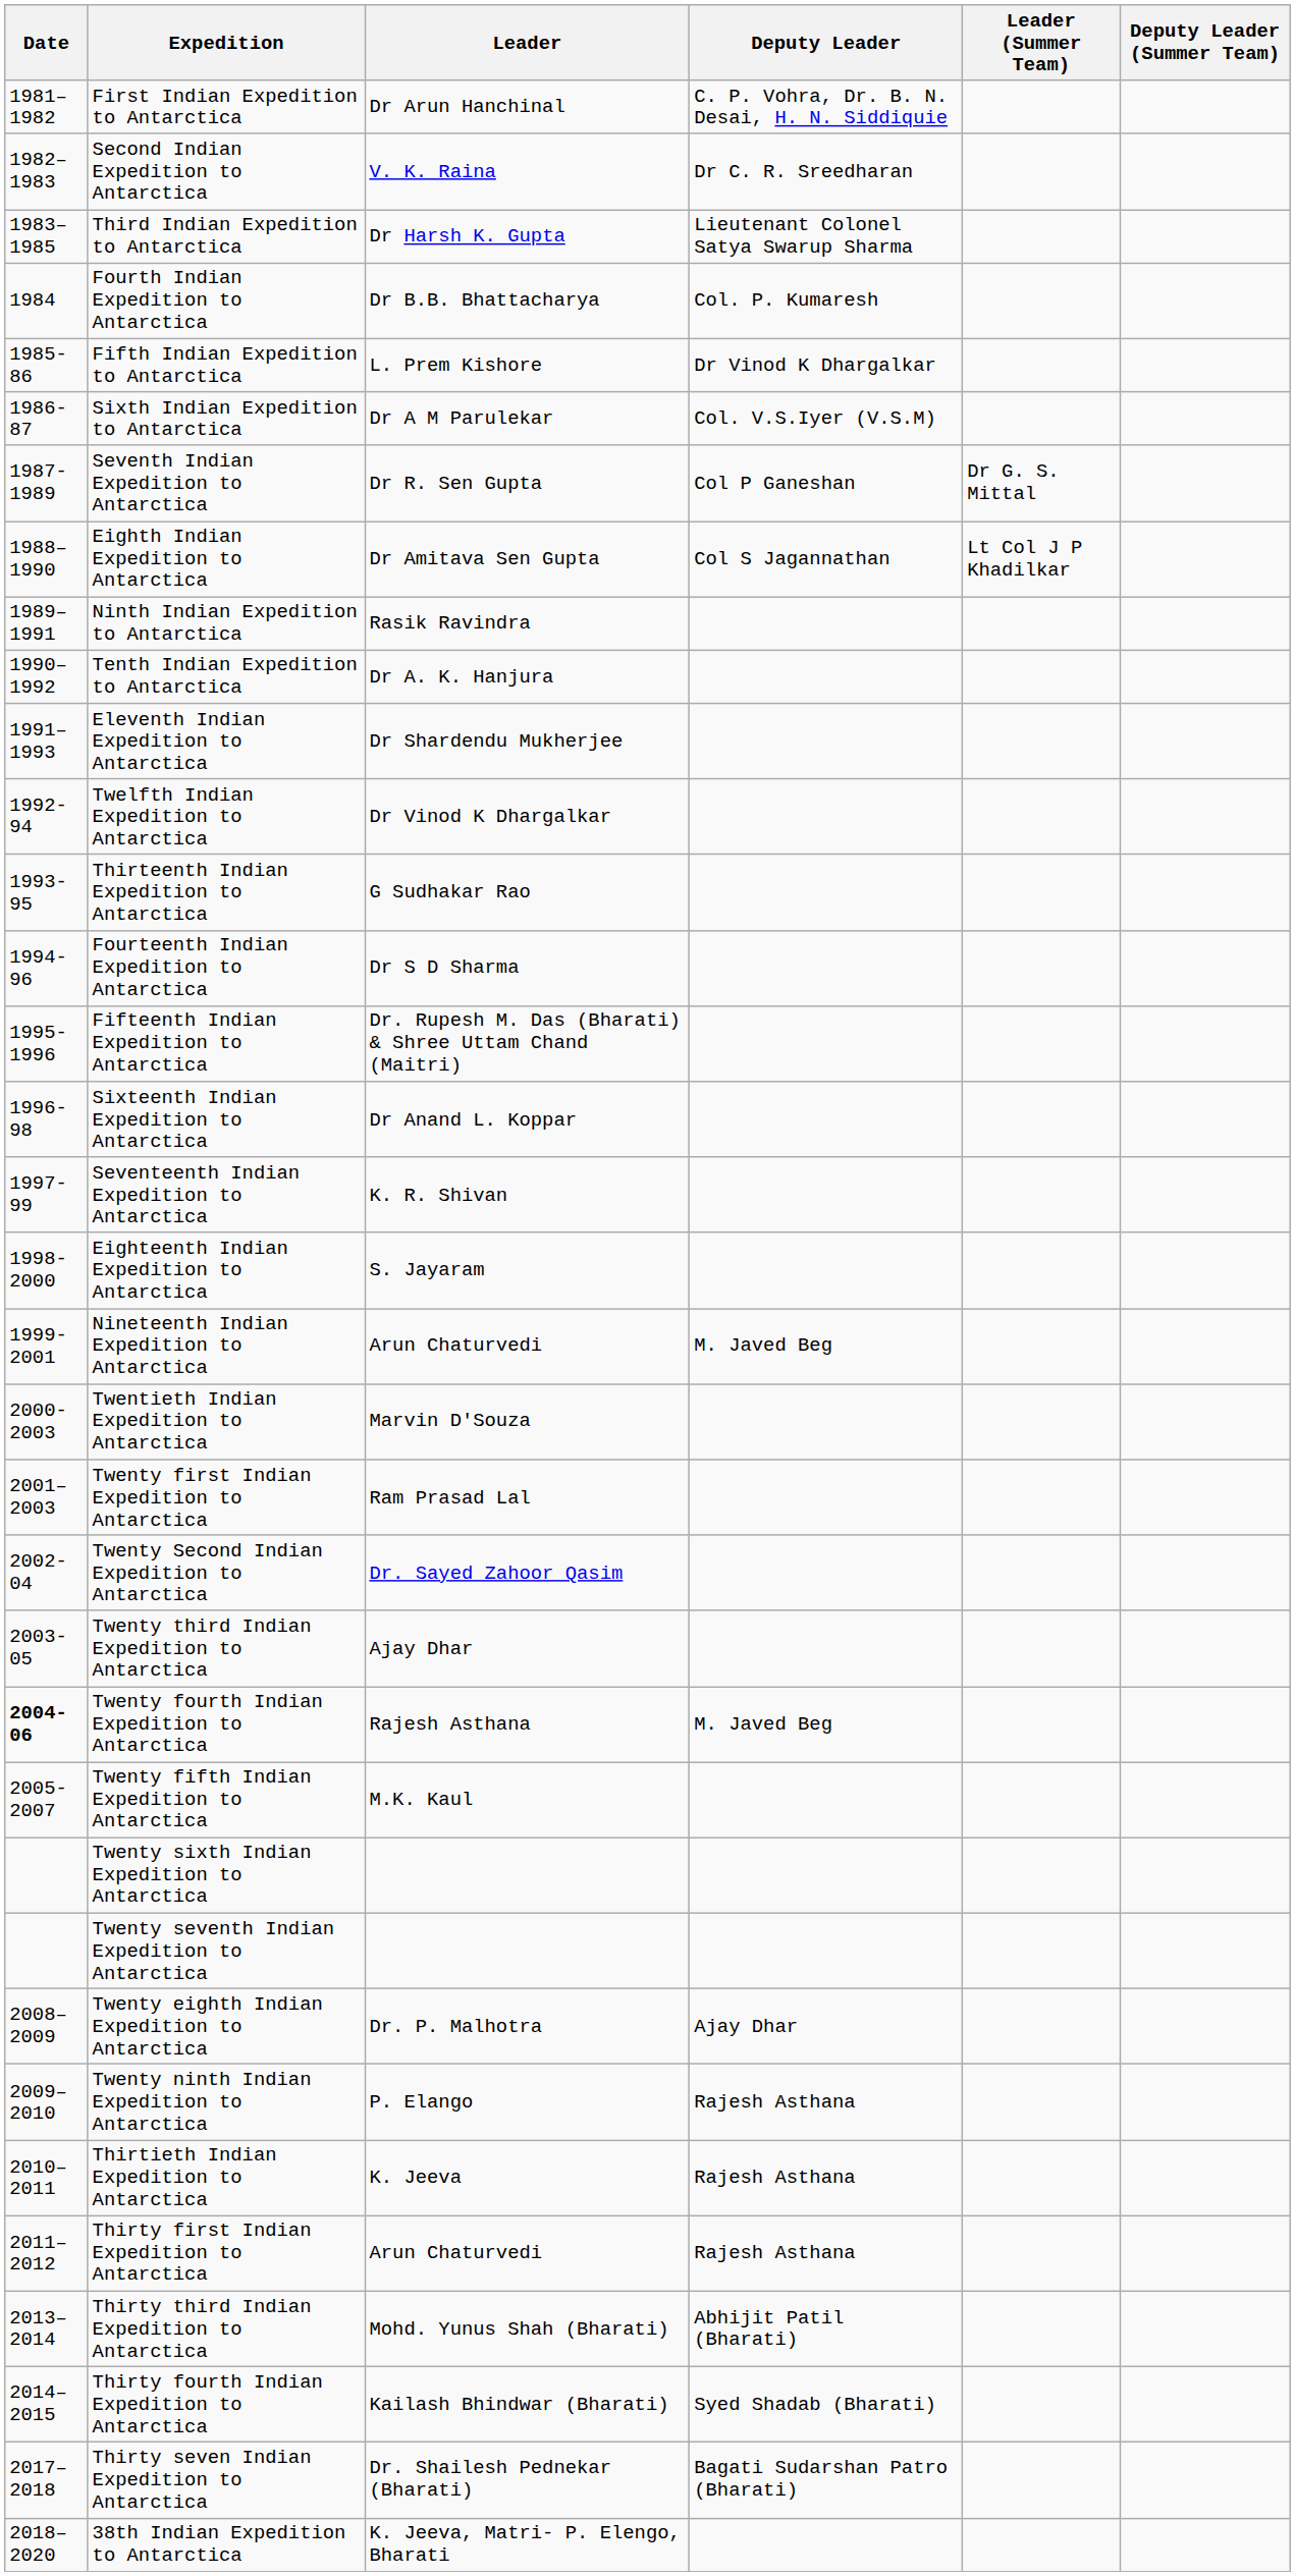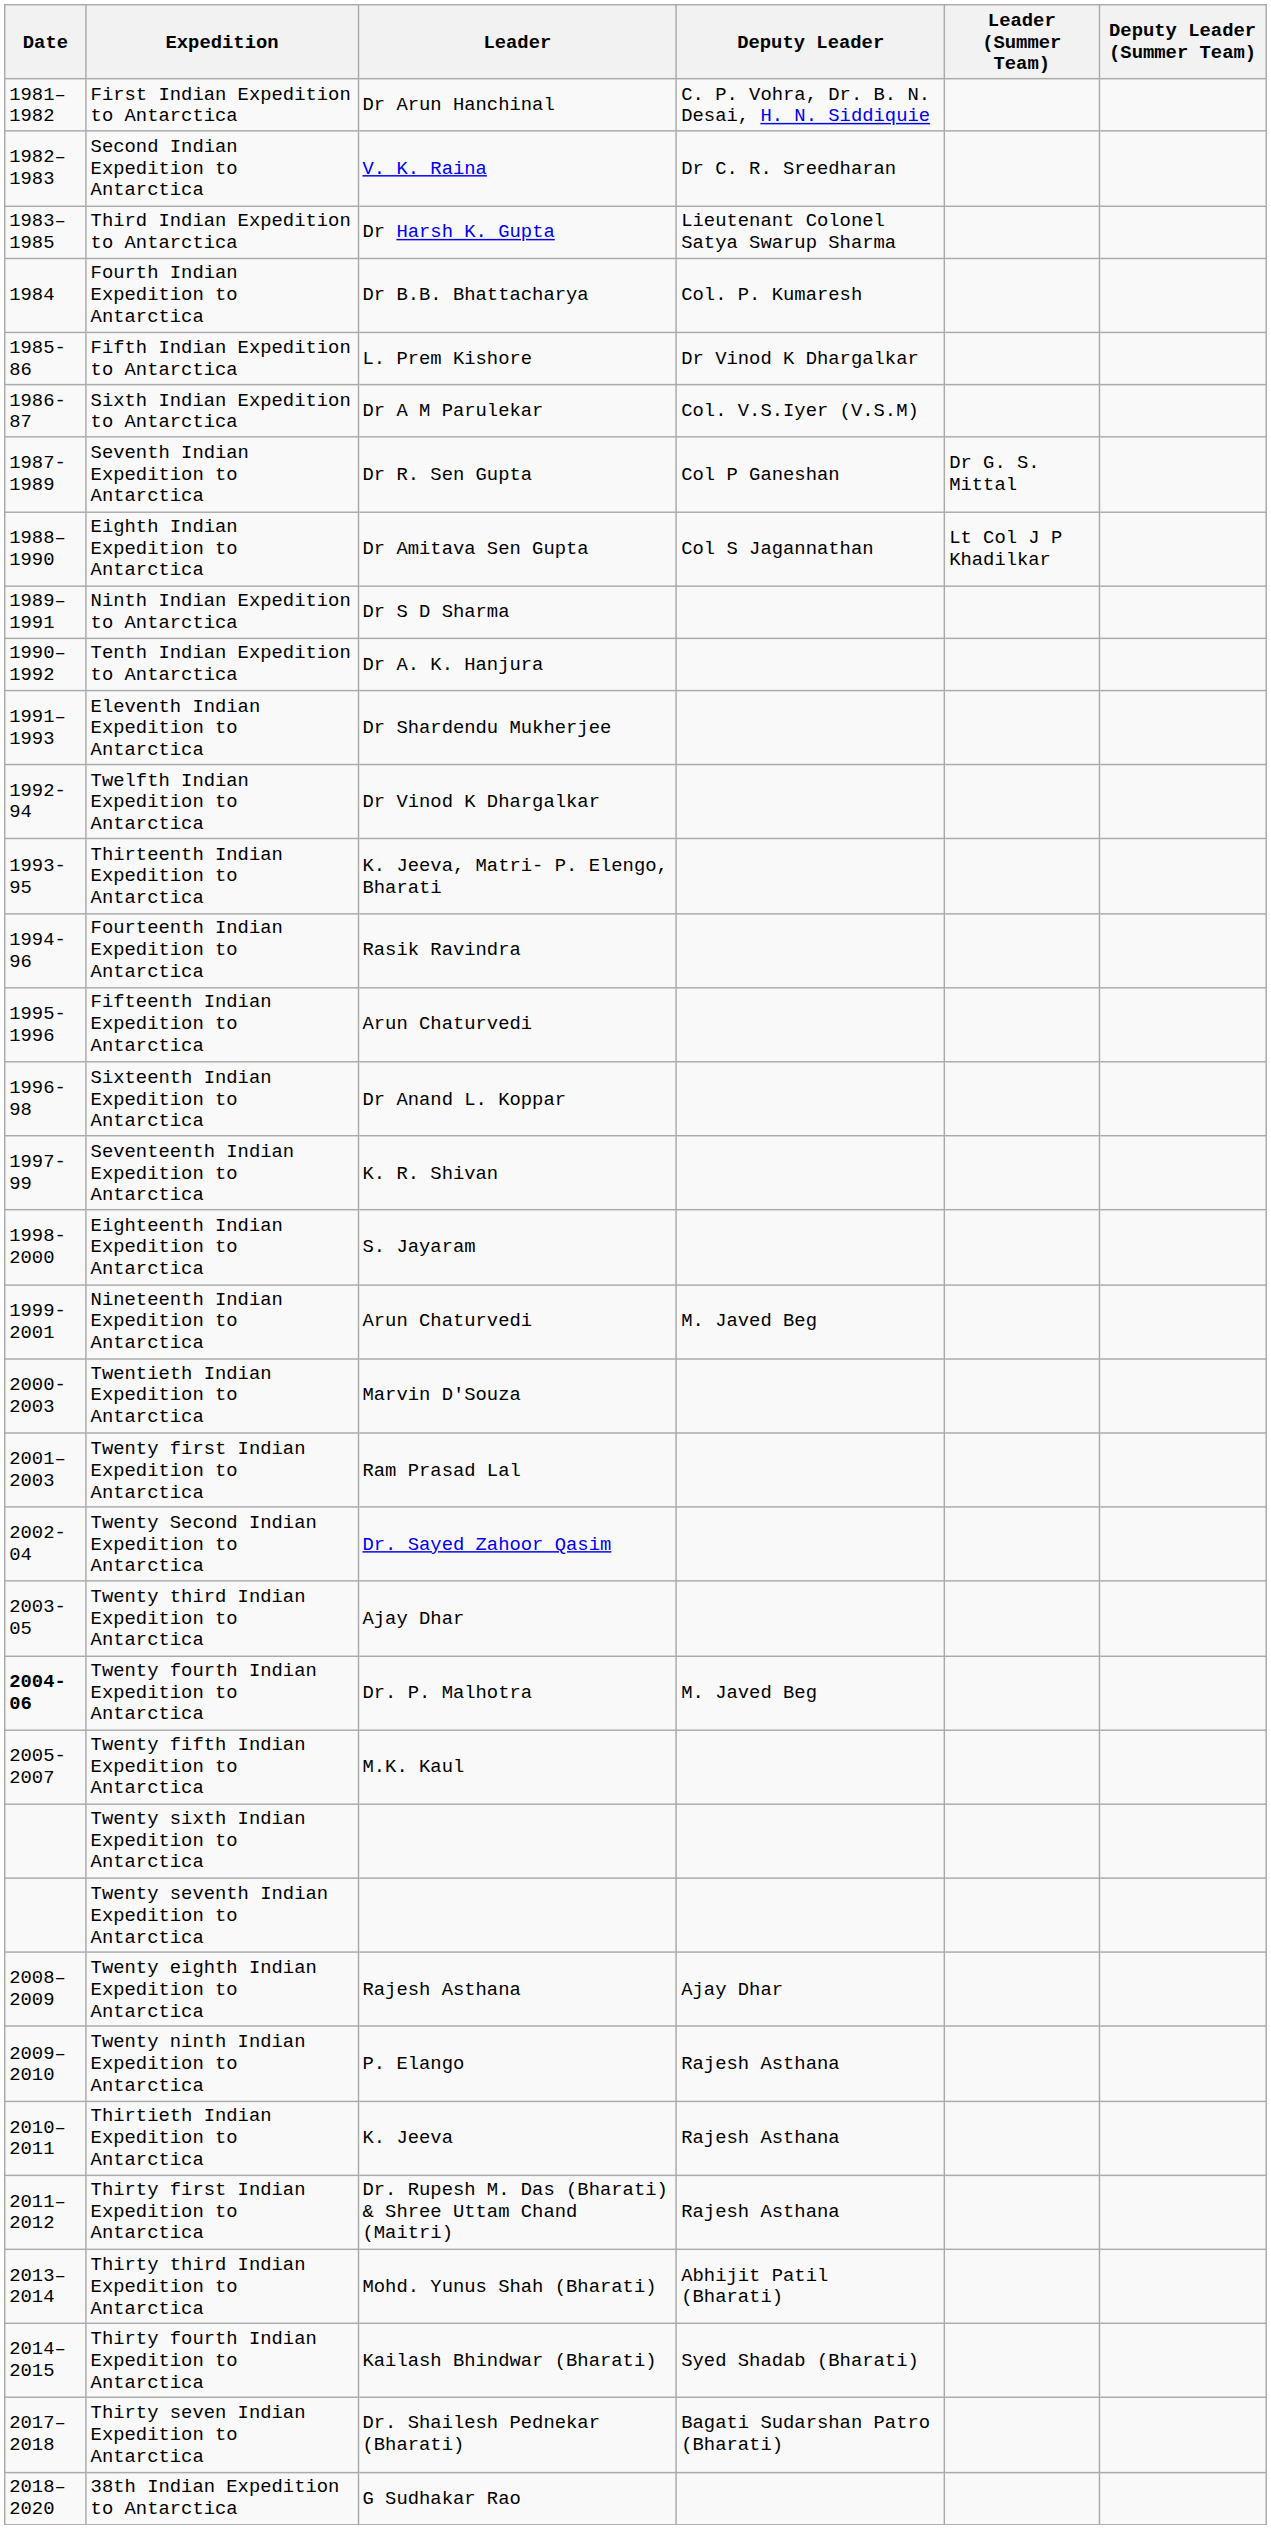Ninth Indian Expedition to Antarctica | Leader: Rasik Ravindra -> Dr S D Sharma
Thirteenth Indian Expedition to Antarctica | Leader: G Sudhakar Rao -> K. Jeeva, Matri- P. Elengo, Bharati
Fourteenth Indian Expedition to Antarctica | Leader: Dr S D Sharma -> Rasik Ravindra
Fifteenth Indian Expedition to Antarctica | Leader: Dr. Rupesh M. Das (Bharati) & Shree Uttam Chand (Maitri) -> Arun Chaturvedi
Twenty fourth Indian Expedition to Antarctica | Leader: Rajesh Asthana -> Dr. P. Malhotra
Twenty eighth Indian Expedition to Antarctica | Leader: Dr. P. Malhotra -> Rajesh Asthana
Thirty first Indian Expedition to Antarctica | Leader: Arun Chaturvedi -> Dr. Rupesh M. Das (Bharati) & Shree Uttam Chand (Maitri)
38th Indian Expedition to Antarctica | Leader: K. Jeeva, Matri- P. Elengo, Bharati -> G Sudhakar Rao
